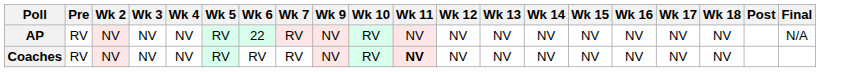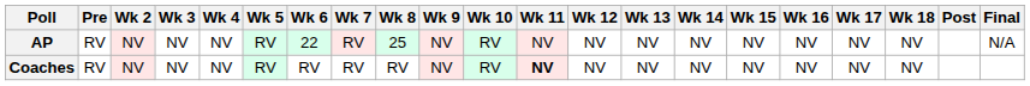+ column: Wk 8 | 25 | RV
